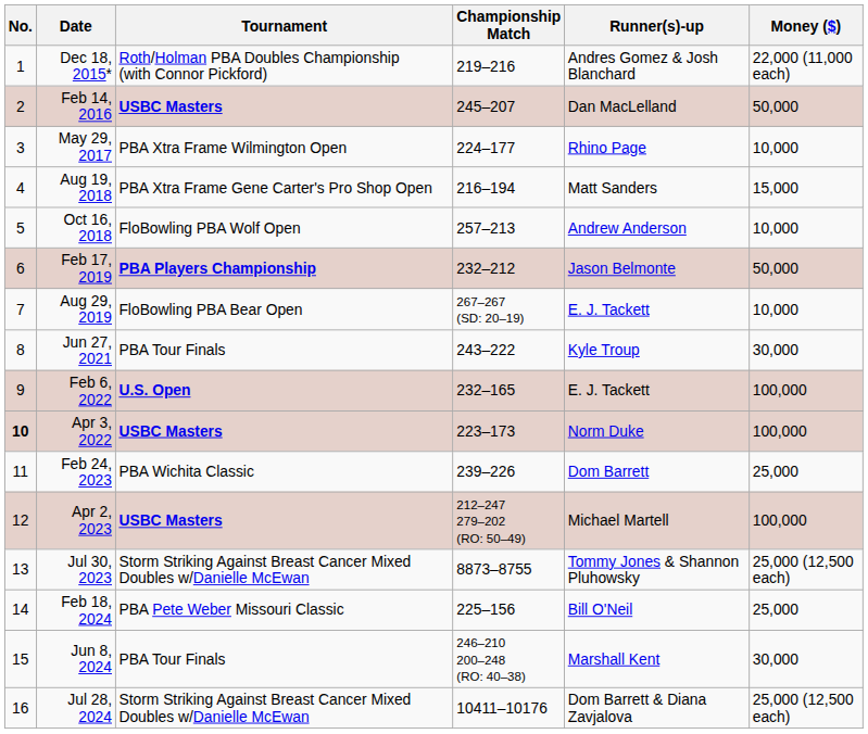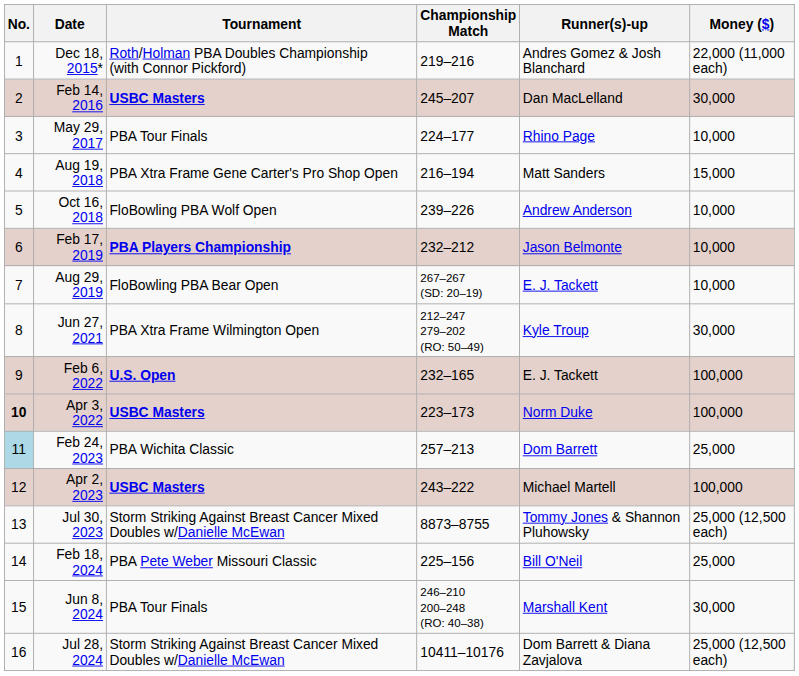Feb 14, 2016 | Money ($): 50,000 -> 30,000
May 29, 2017 | Tournament: PBA Xtra Frame Wilmington Open -> PBA Tour Finals
Oct 16, 2018 | Championship Match: 257–213 -> 239–226
Feb 17, 2019 | Money ($): 50,000 -> 10,000
Jun 27, 2021 | Tournament: PBA Tour Finals -> PBA Xtra Frame Wilmington Open
Jun 27, 2021 | Championship Match: 243–222 -> 212–247 279–202 (RO: 50–49)
Feb 24, 2023 | No.: no background -> lightblue background
Feb 24, 2023 | Championship Match: 239–226 -> 257–213
Apr 2, 2023 | Championship Match: 212–247 279–202 (RO: 50–49) -> 243–222
